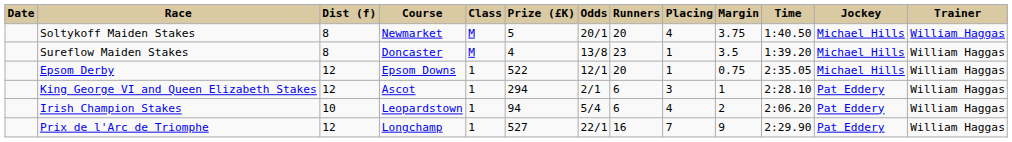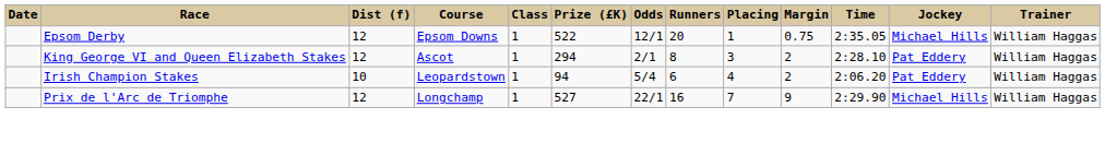- row: Soltykoff Maiden Stakes | 8 | Newmarket | M | 5 | 20/1 | 20 | 4 | 3.75 | 1:40.50 | Michael Hills | William Haggas
- row: Sureflow Maiden Stakes | 8 | Doncaster | M | 4 | 13/8 | 23 | 1 | 3.5 | 1:39.20 | Michael Hills | William Haggas
King George VI and Queen Elizabeth Stakes | Runners: 6 -> 8
King George VI and Queen Elizabeth Stakes | Margin: 1 -> 2
Prix de l'Arc de Triomphe | Jockey: Pat Eddery -> Michael Hills
